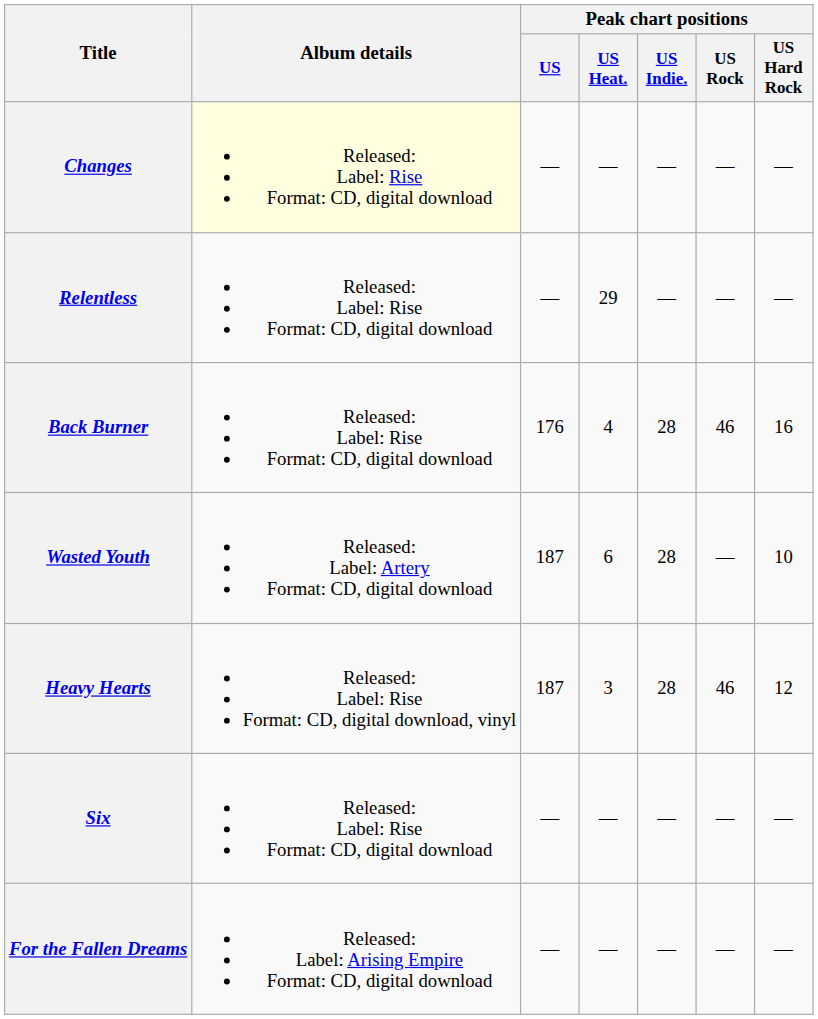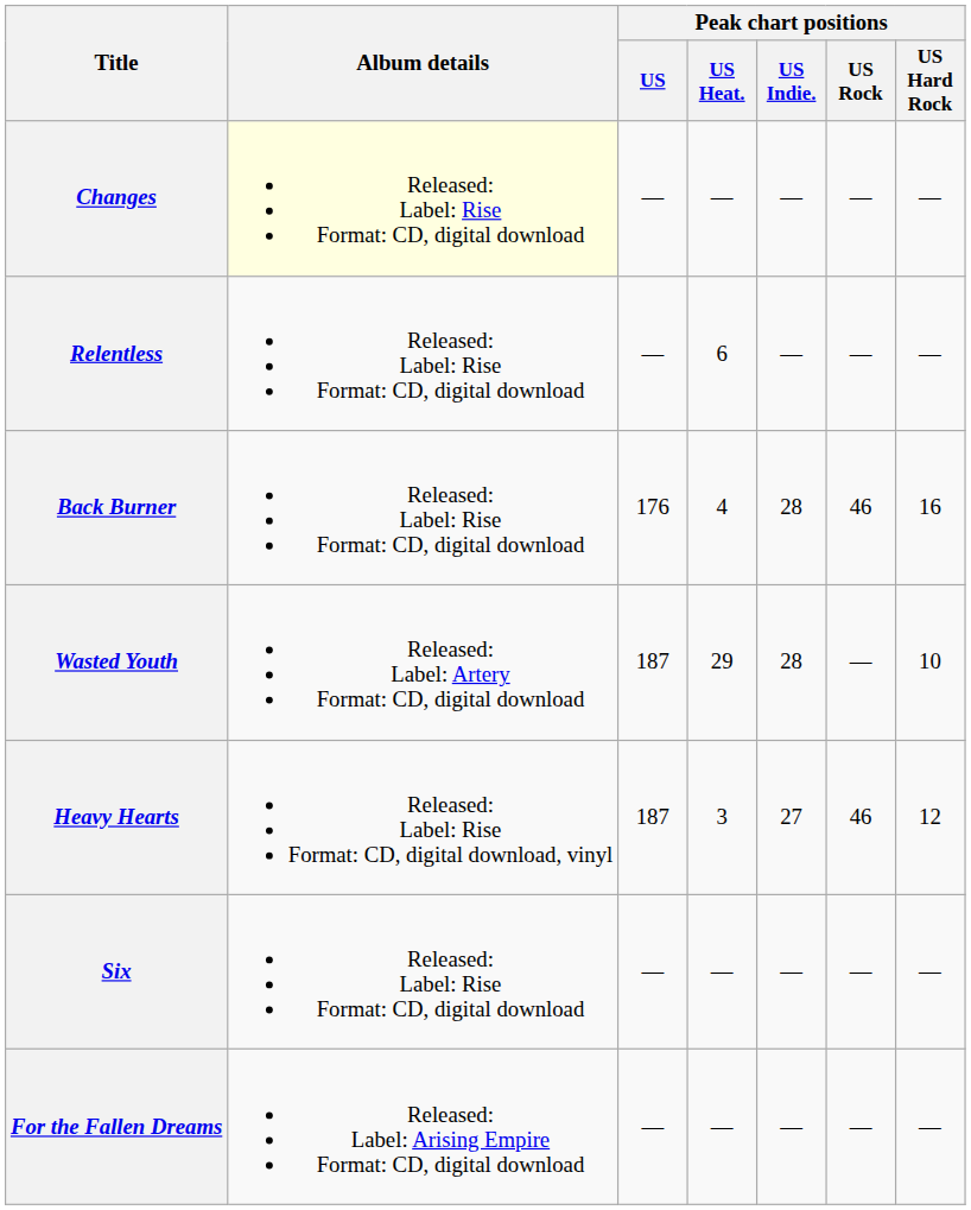Relentless | Peak chart positions / US Heat.: 29 -> 6
Wasted Youth | Peak chart positions / US Heat.: 6 -> 29
Heavy Hearts | Peak chart positions / US Indie.: 28 -> 27
